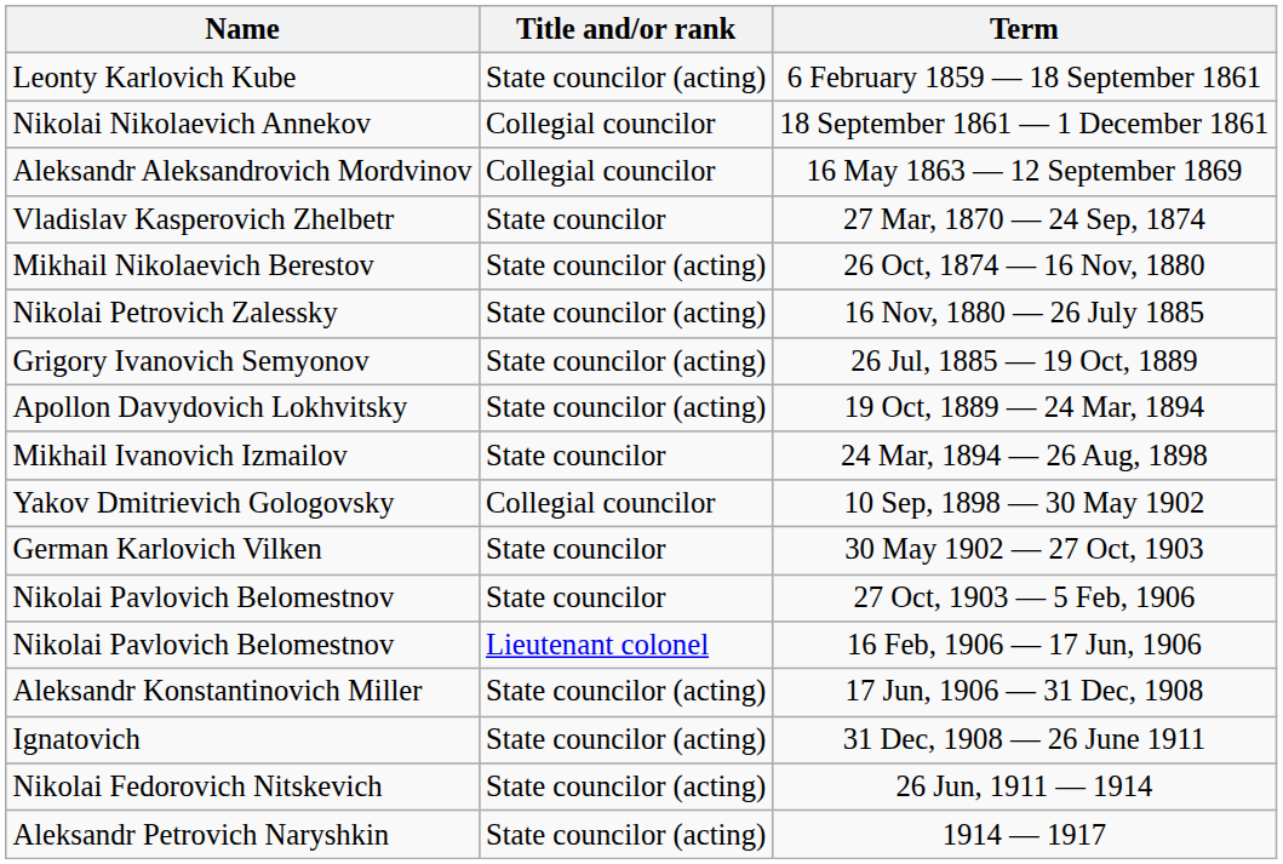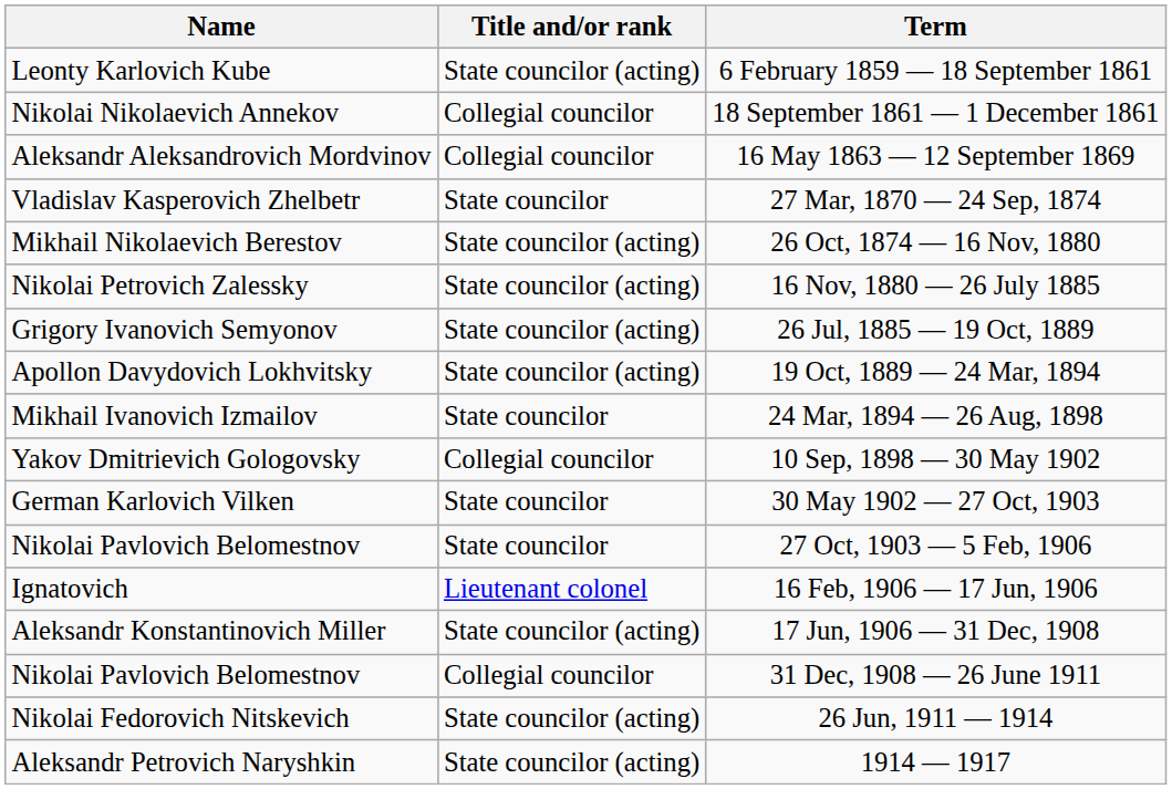16 Feb, 1906 — 17 Jun, 1906 | Name: Nikolai Pavlovich Belomestnov -> Ignatovich
31 Dec, 1908 — 26 June 1911 | Name: Ignatovich -> Nikolai Pavlovich Belomestnov
31 Dec, 1908 — 26 June 1911 | Title and/or rank: State councilor (acting) -> Collegial councilor
